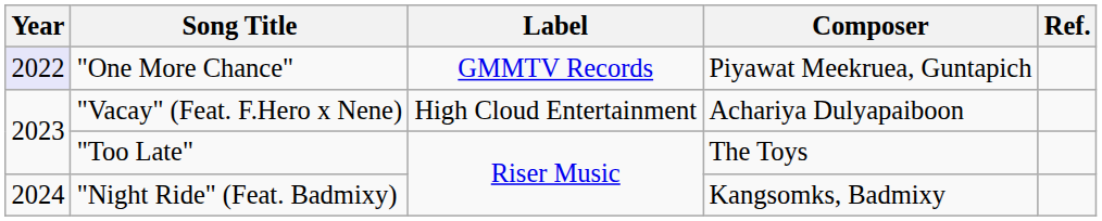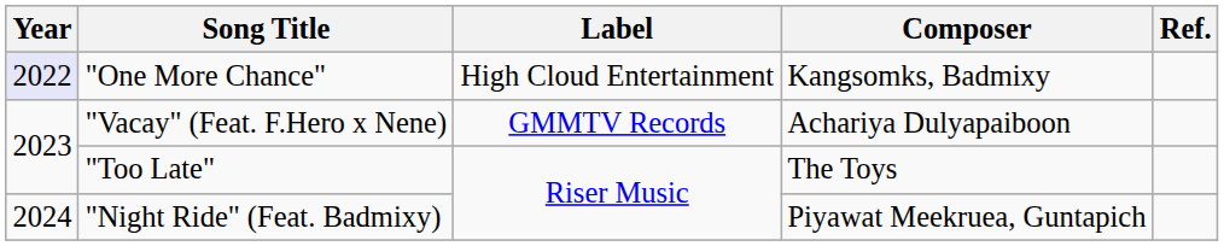"One More Chance" | Label: GMMTV Records -> High Cloud Entertainment
"One More Chance" | Composer: Piyawat Meekruea, Guntapich -> Kangsomks, Badmixy
"Vacay" (Feat. F.Hero x Nene) | Label: High Cloud Entertainment -> GMMTV Records
"Night Ride" (Feat. Badmixy) | Composer: Kangsomks, Badmixy -> Piyawat Meekruea, Guntapich
